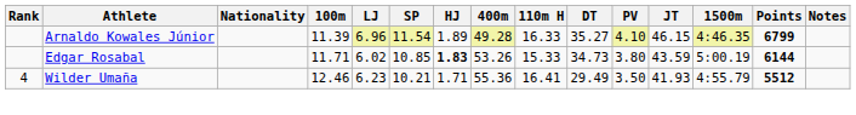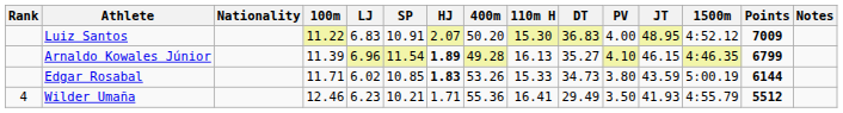+ row: Luiz Santos | 11.22 | 6.83 | 10.91 | 2.07 | 50.20 | 15.30 | 36.83 | 4.00 | 48.95 | 4:52.12 | 7009
Arnaldo Kowales Júnior | HJ: normal -> bold
Arnaldo Kowales Júnior | 110m H: 16.33 -> 16.13
